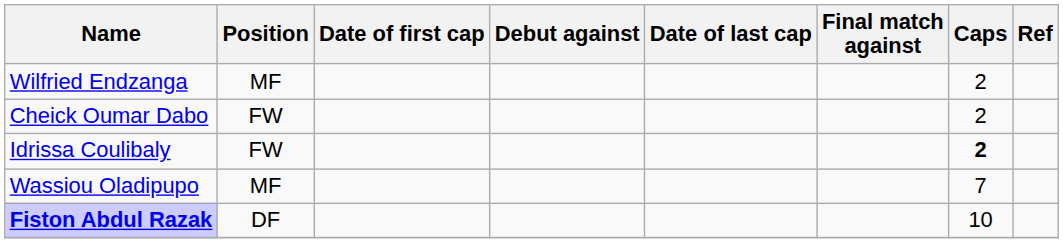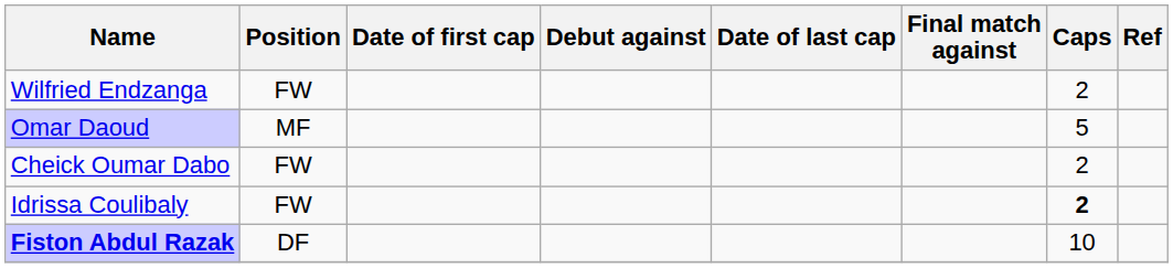Wilfried Endzanga | Position: MF -> FW
+ row: Omar Daoud | MF | 5
- row: Wassiou Oladipupo | MF | 7
